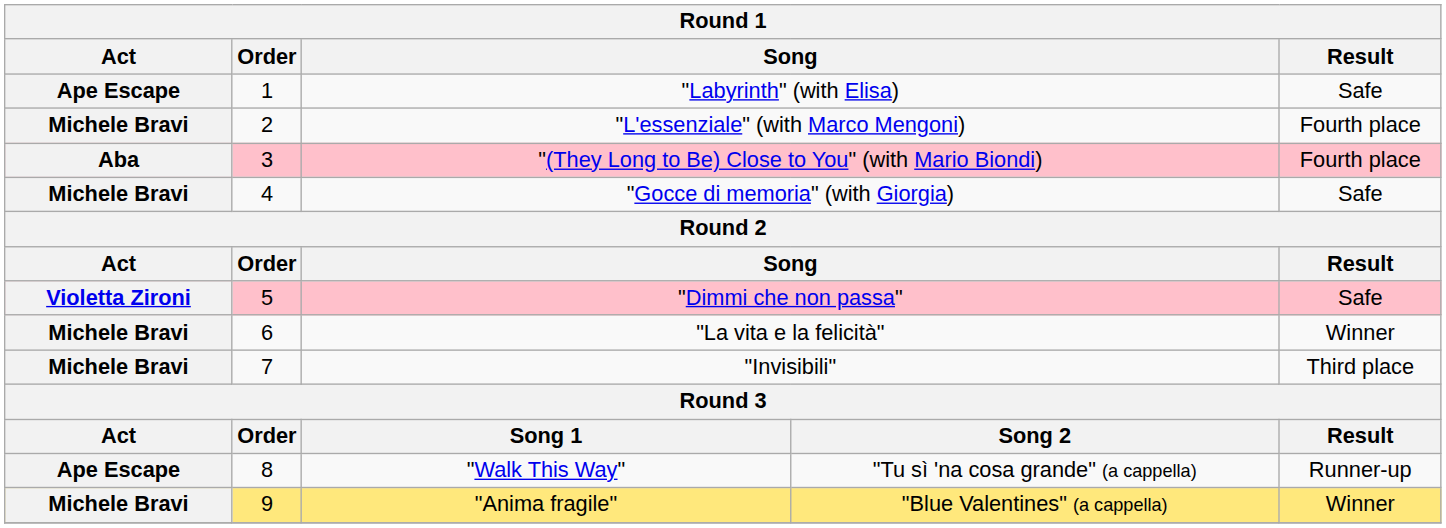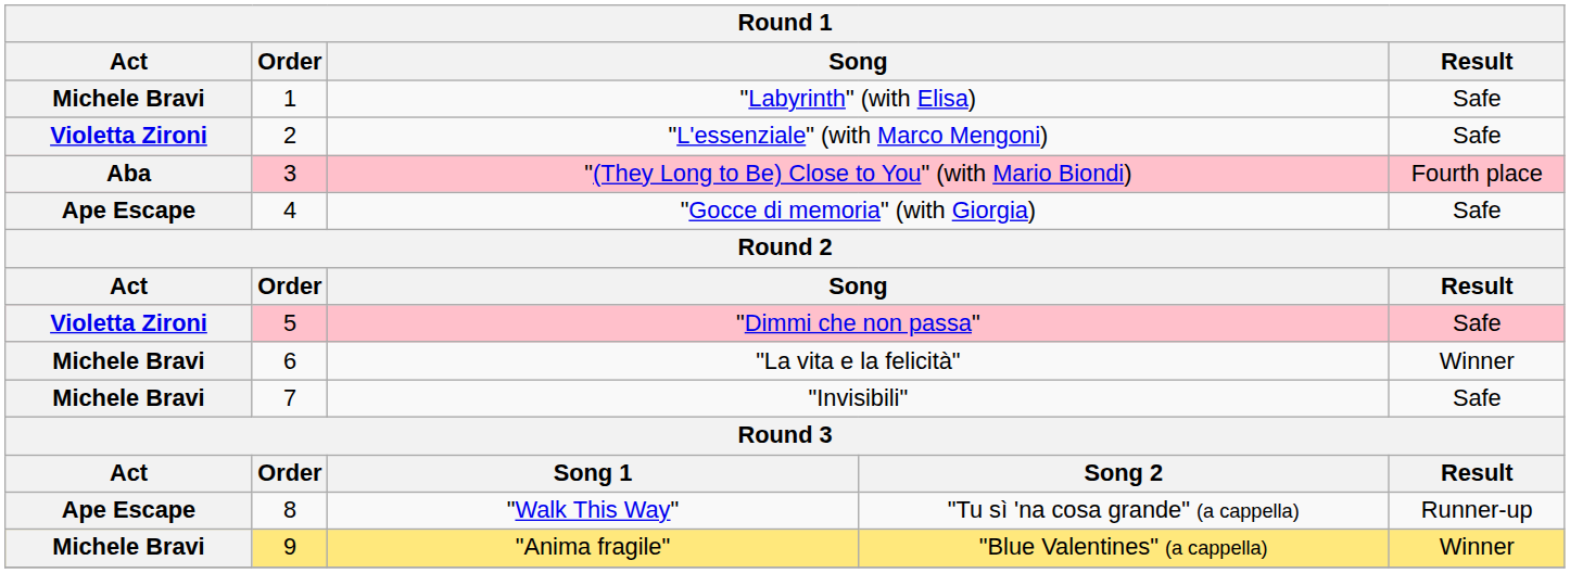"Labyrinth" (with Elisa) | Act: Ape Escape -> Michele Bravi
"L'essenziale" (with Marco Mengoni) | Act: Michele Bravi -> Violetta Zironi
"L'essenziale" (with Marco Mengoni) | Result: Fourth place -> Safe
"Gocce di memoria" (with Giorgia) | Act: Michele Bravi -> Ape Escape
"Invisibili" | Result: Third place -> Safe
